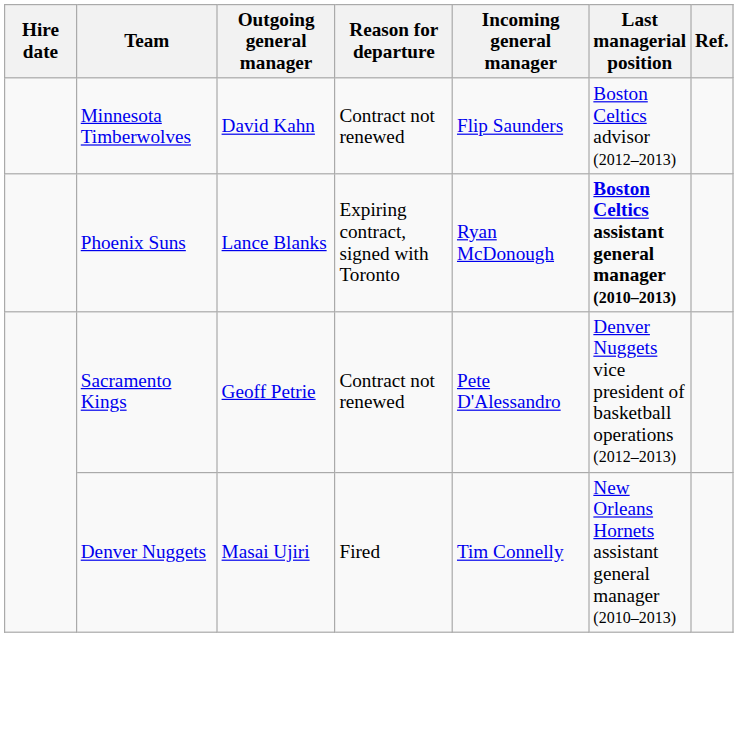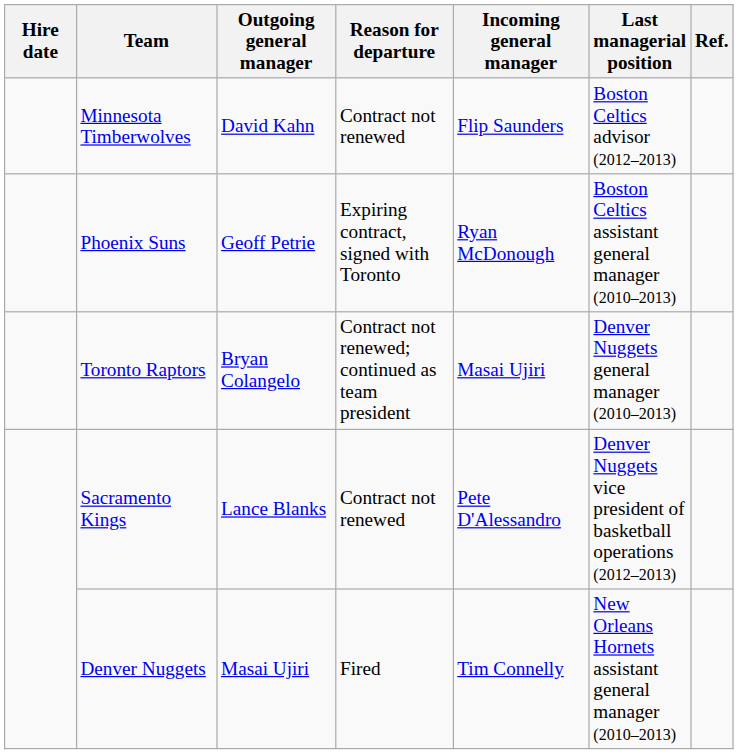Phoenix Suns | Outgoing general manager: Lance Blanks -> Geoff Petrie
Phoenix Suns | Last managerial position: bold -> normal
+ row: Toronto Raptors | Bryan Colangelo | Contract not renewed; continued as team president | Masai Ujiri | Denver Nuggets general manager (2010–2013)
Sacramento Kings | Outgoing general manager: Geoff Petrie -> Lance Blanks
